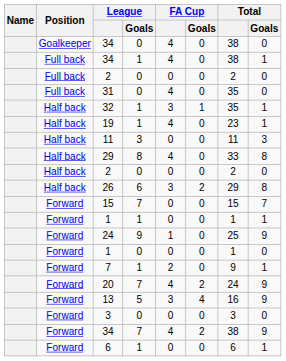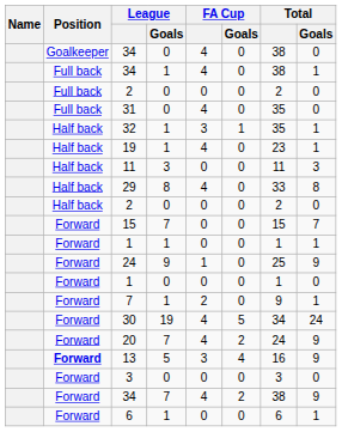- row: Half back | 26 | 6 | 3 | 2 | 29 | 8
+ row: Forward | 30 | 19 | 4 | 5 | 34 | 24
13 | Position: normal -> bold
